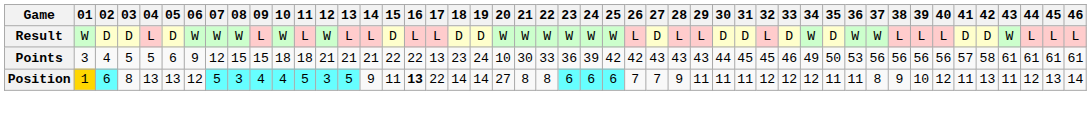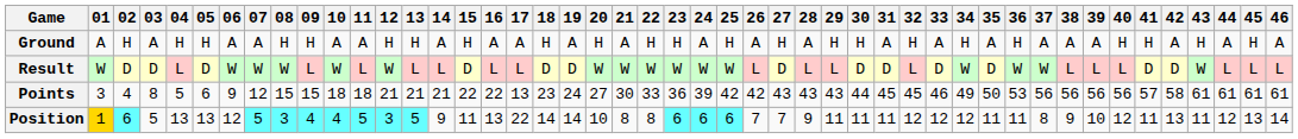+ row: Ground | A | H | A | H | H | A | A | H | H | A | A | H | H | A | H | A | A | H | A | H | A | H | H | A | H | A | H | A | H | H | A | H | A | H | A | H | A | A | A | H | H | A | H | A | H | A
Points | 03: 5 -> 8
Points | 20: 10 -> 27
Position | 03: 8 -> 5
Position | 16: bold -> normal
Position | 20: 27 -> 10
